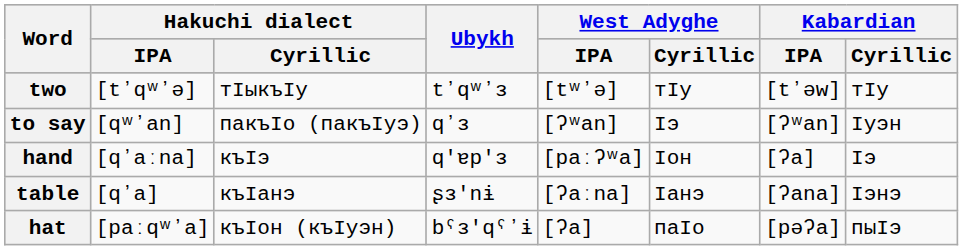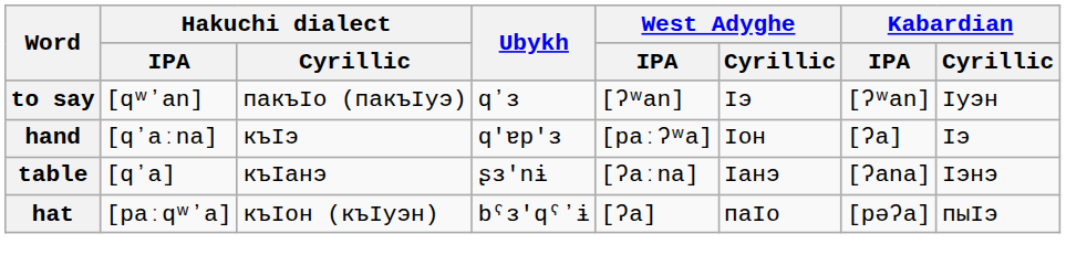- row: two | [tʼqʷʼə] | тӀыкъӀу | tʼqʷʼɜ | [tʷʼə] | тӀу | [tʼəw] | тӀу
